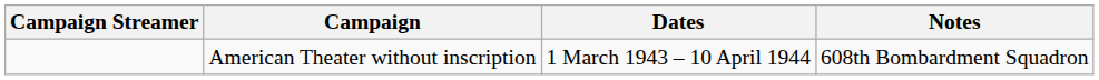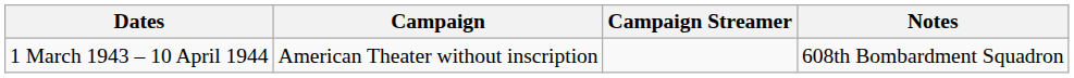columns swapped: Campaign Streamer <-> Dates
